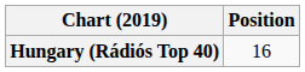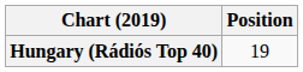Hungary (Rádiós Top 40) | Position: 16 -> 19
